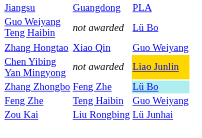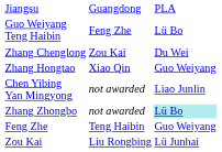Guo Weiyang Teng Haibin | column 3: not awarded -> Feng Zhe
+ row: Zhang Chenglong | Zou Kai | Du Wei
Chen Yibing Yan Mingyong | column 4: gold background -> no background
Zhang Zhongbo | column 3: Feng Zhe -> not awarded
